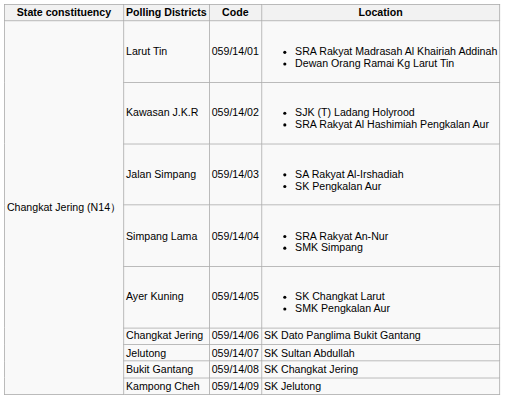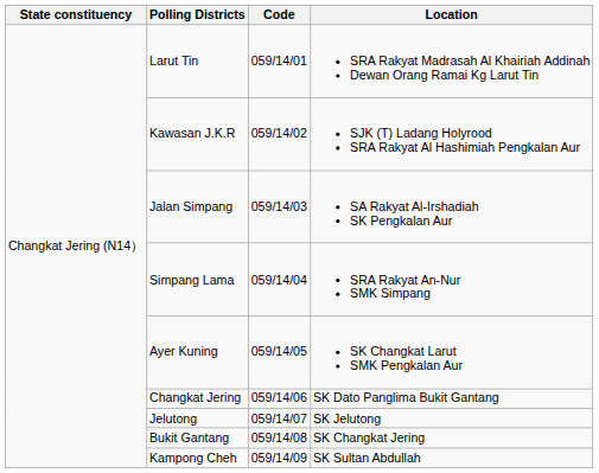Jelutong | Location: SK Sultan Abdullah -> SK Jelutong
Kampong Cheh | Location: SK Jelutong -> SK Sultan Abdullah
